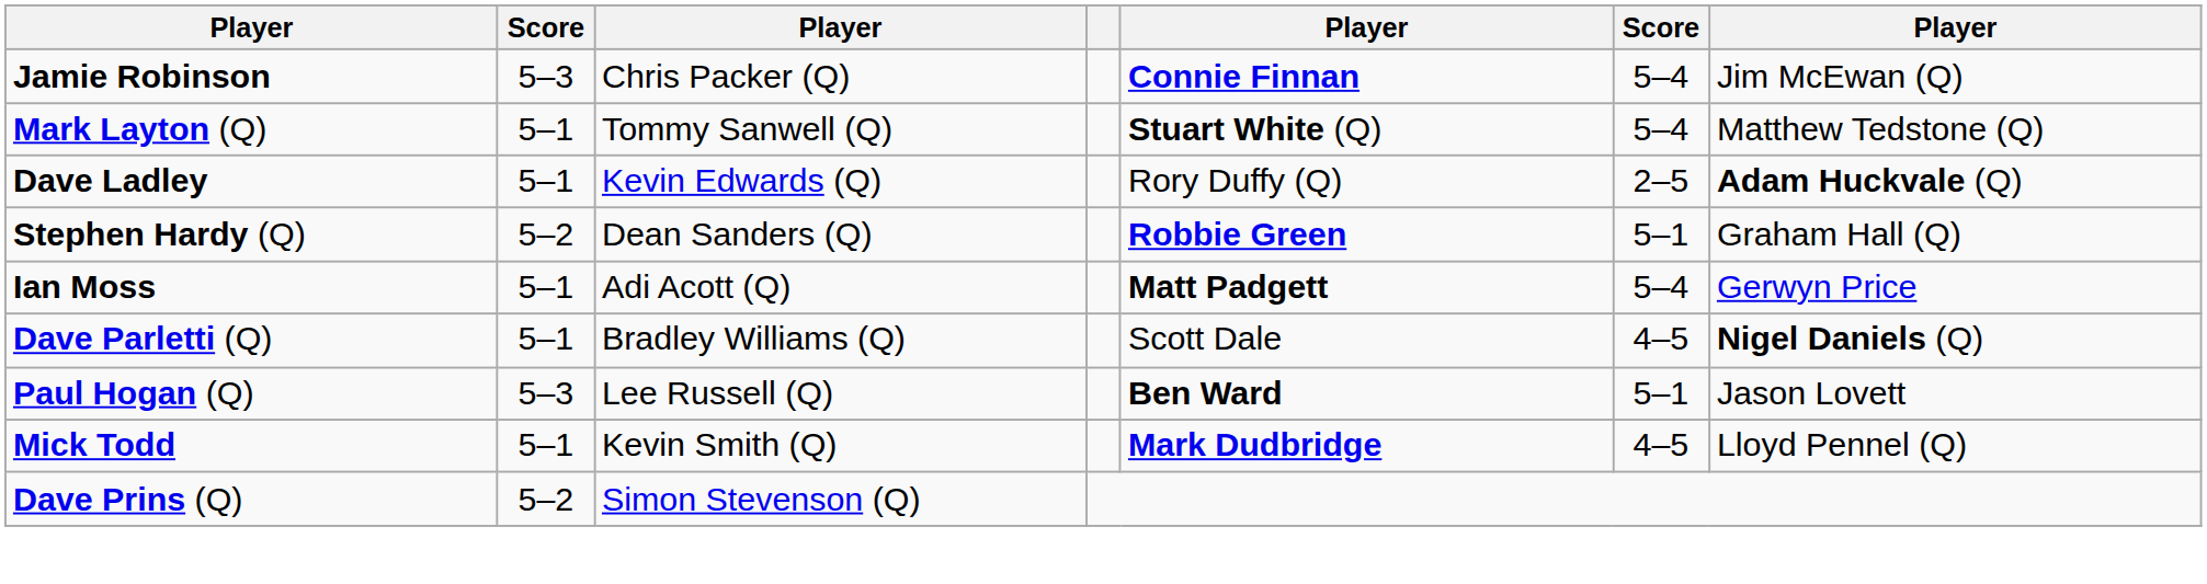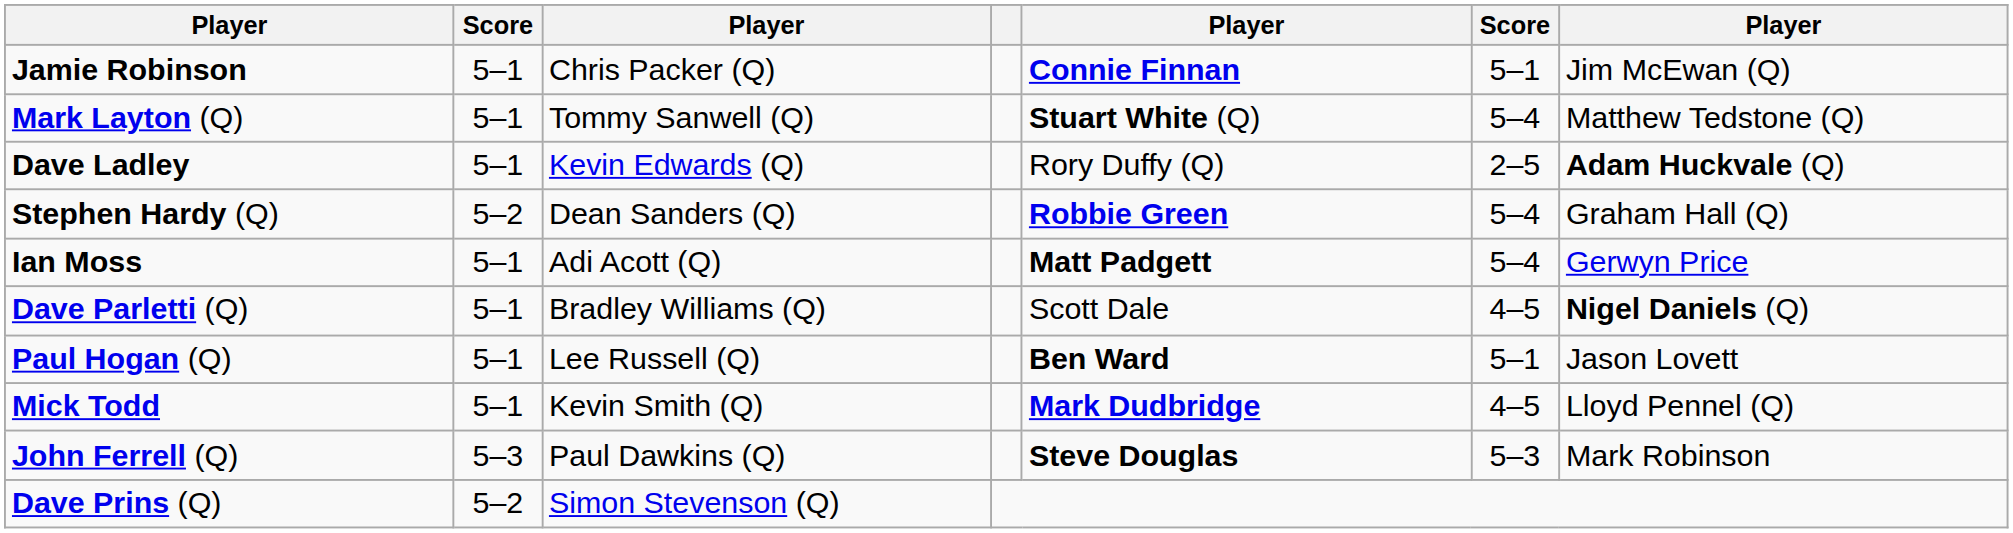Jamie Robinson | column 2: 5–3 -> 5–1
Jamie Robinson | column 6: 5–4 -> 5–1
Stephen Hardy (Q) | column 6: 5–1 -> 5–4
Paul Hogan (Q) | column 2: 5–3 -> 5–1
+ row: John Ferrell (Q) | 5–3 | Paul Dawkins (Q) | Steve Douglas | 5–3 | Mark Robinson
